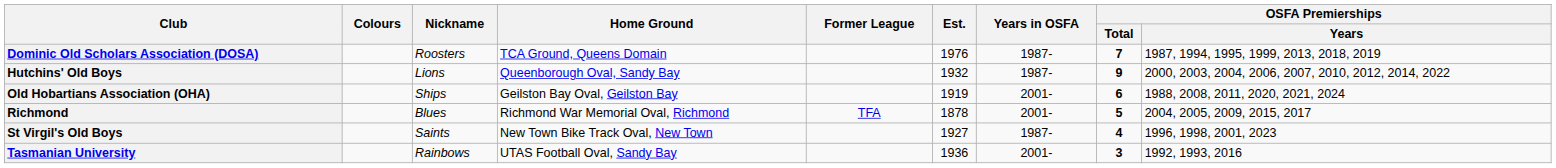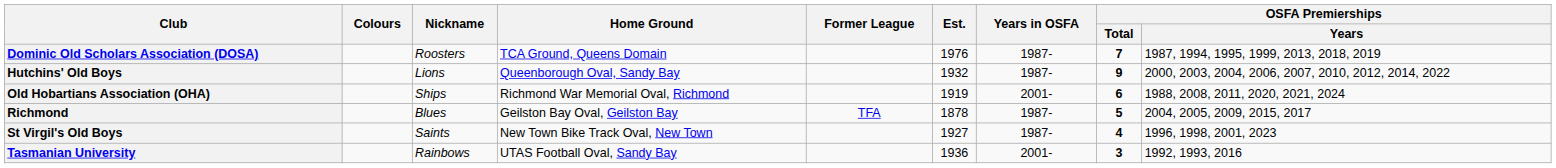Old Hobartians Association (OHA) | Home Ground: Geilston Bay Oval, Geilston Bay -> Richmond War Memorial Oval, Richmond
Richmond | Home Ground: Richmond War Memorial Oval, Richmond -> Geilston Bay Oval, Geilston Bay
Richmond | Years in OSFA: 2001- -> 1987-
